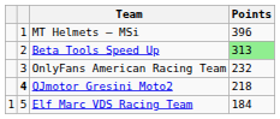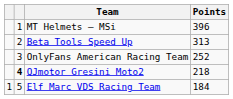Beta Tools Speed Up | Points: lightgreen background -> no background
OnlyFans American Racing Team | Points: 232 -> 252
